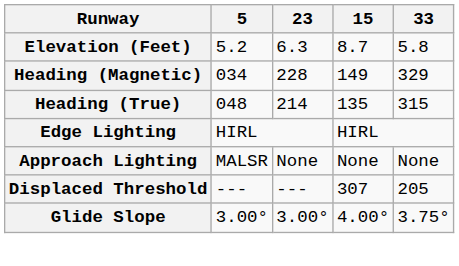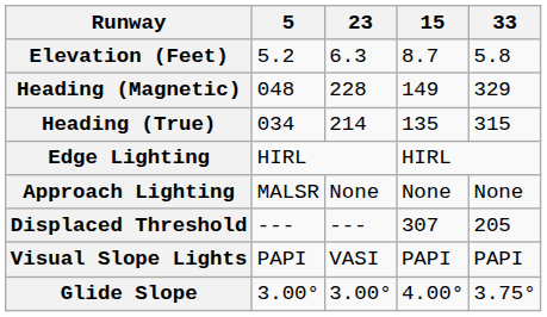Heading (Magnetic) | 5: 034 -> 048
Heading (True) | 5: 048 -> 034
+ row: Visual Slope Lights | PAPI | VASI | PAPI | PAPI
